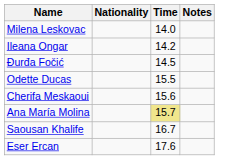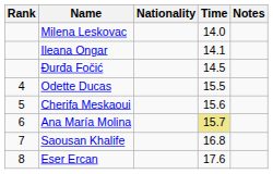+ column: Rank | 4 | 5 | 6 | 7 | 8
Ileana Ongar | Time: 14.2 -> 14.1
Saousan Khalife | Time: 16.7 -> 16.8
